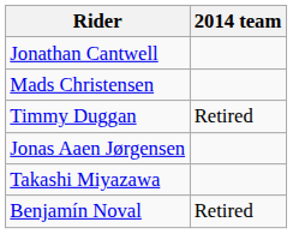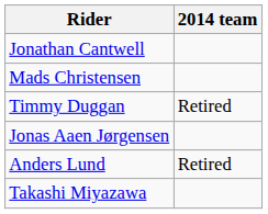+ row: Anders Lund | Retired
- row: Benjamín Noval | Retired
